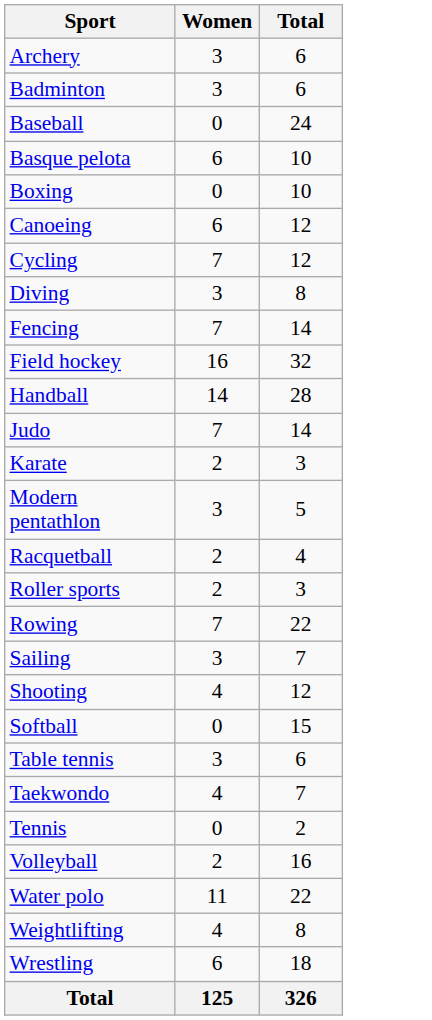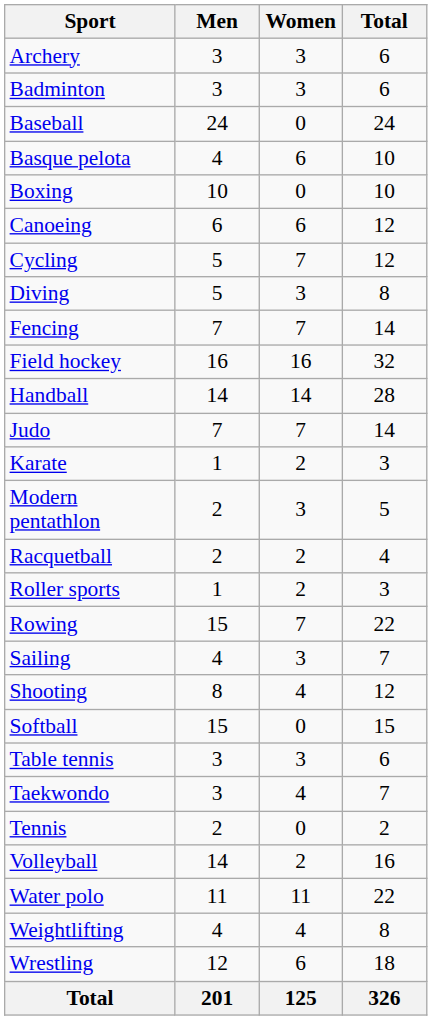+ column: Men | 3 | 3 | 24 | 4 | 10 | 6 | 5 | 5 | 7 | 16 | 14 | 7 | 1 | 2 | 2 | 1 | 15 | 4 | 8 | 15 | 3 | 3 | 2 | 14 | 11 | 4 | 12 | 201
